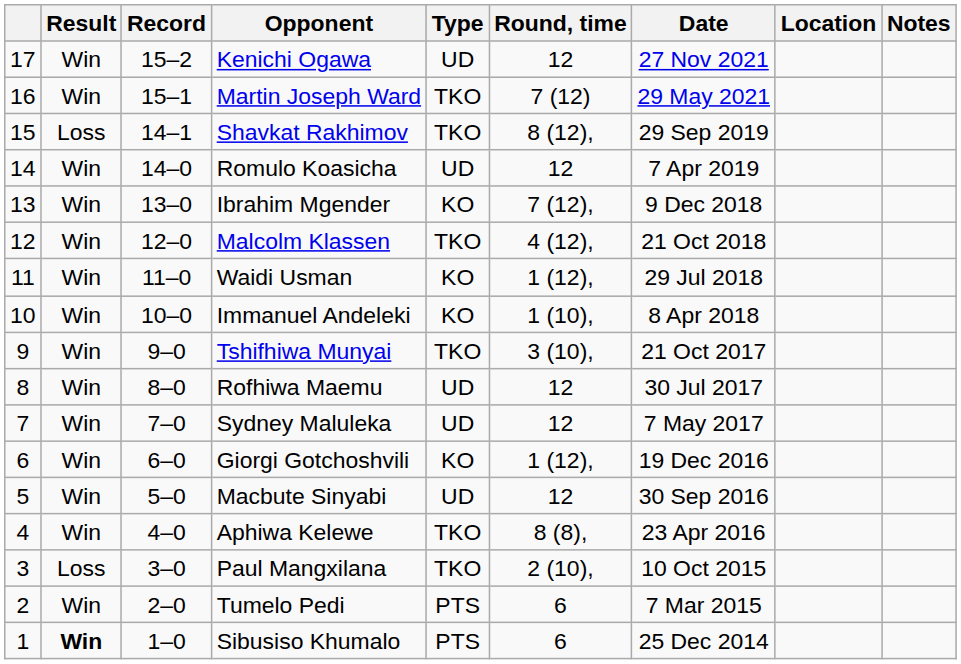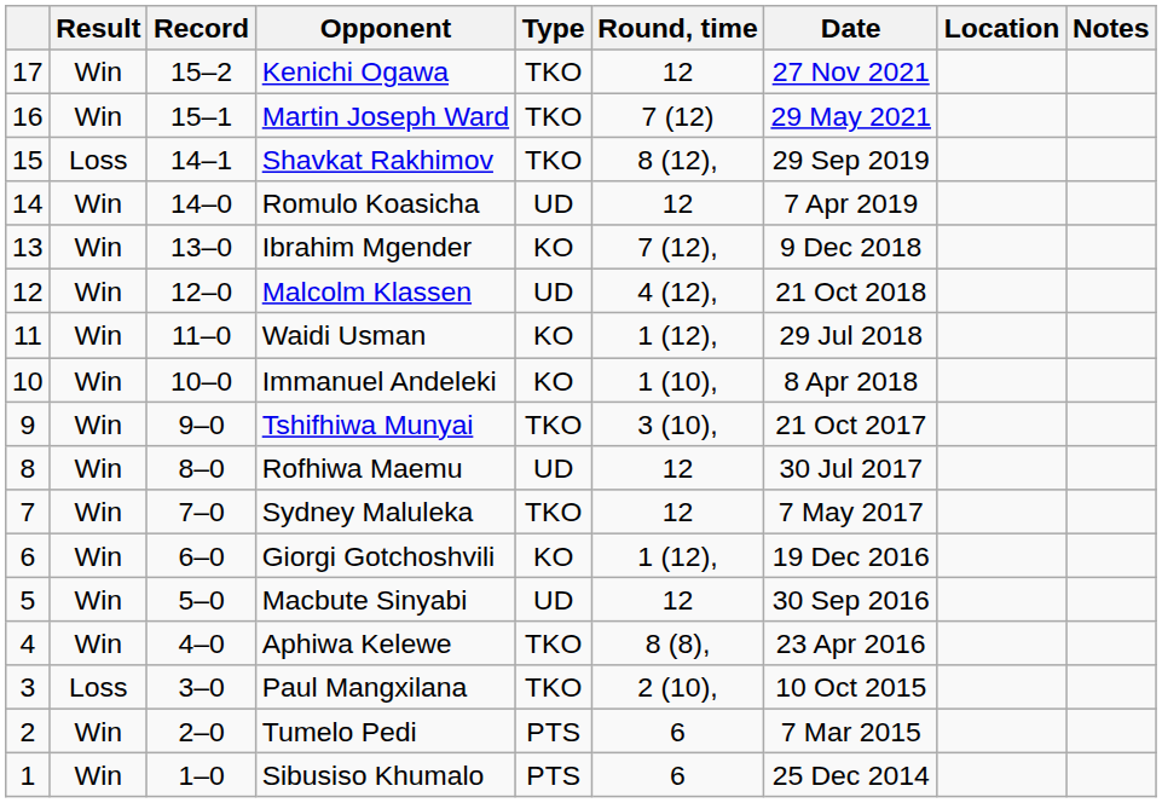Kenichi Ogawa | Type: UD -> TKO
Malcolm Klassen | Type: TKO -> UD
Sydney Maluleka | Type: UD -> TKO
Sibusiso Khumalo | Result: bold -> normal
